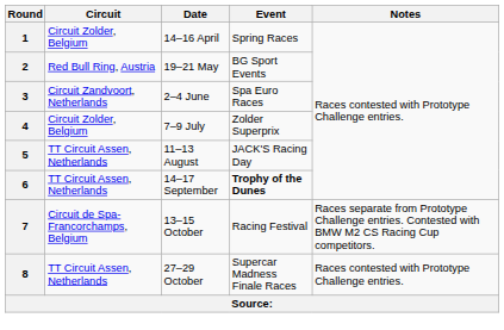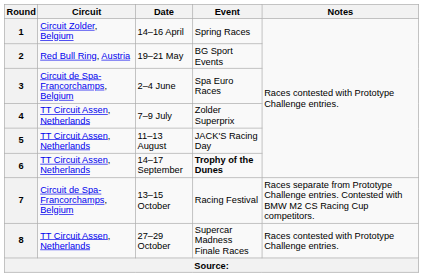3 | Circuit: Circuit Zandvoort, Netherlands -> Circuit de Spa-Francorchamps, Belgium
4 | Circuit: Circuit Zolder, Belgium -> TT Circuit Assen, Netherlands
